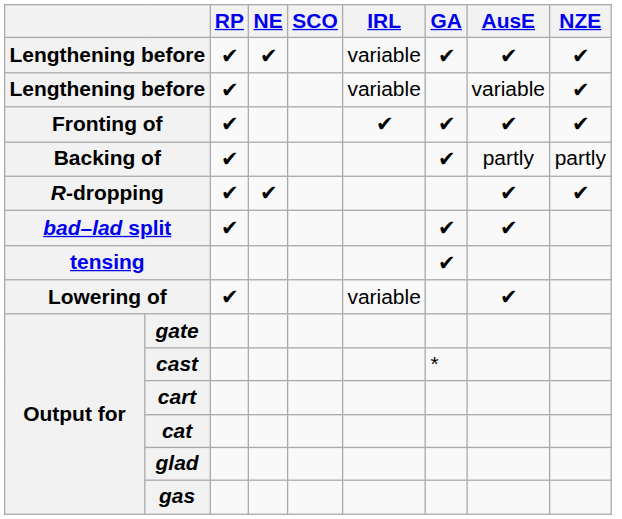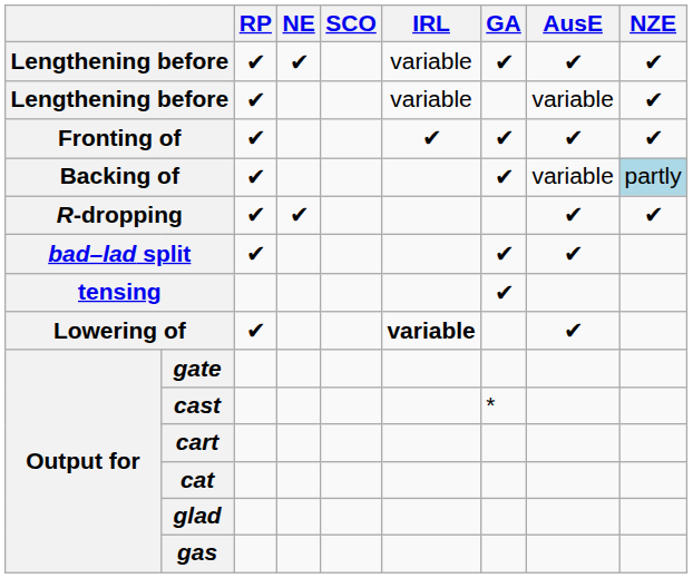Backing of | AusE: partly -> variable
Backing of | NZE: no background -> lightblue background
Lowering of | IRL: normal -> bold
